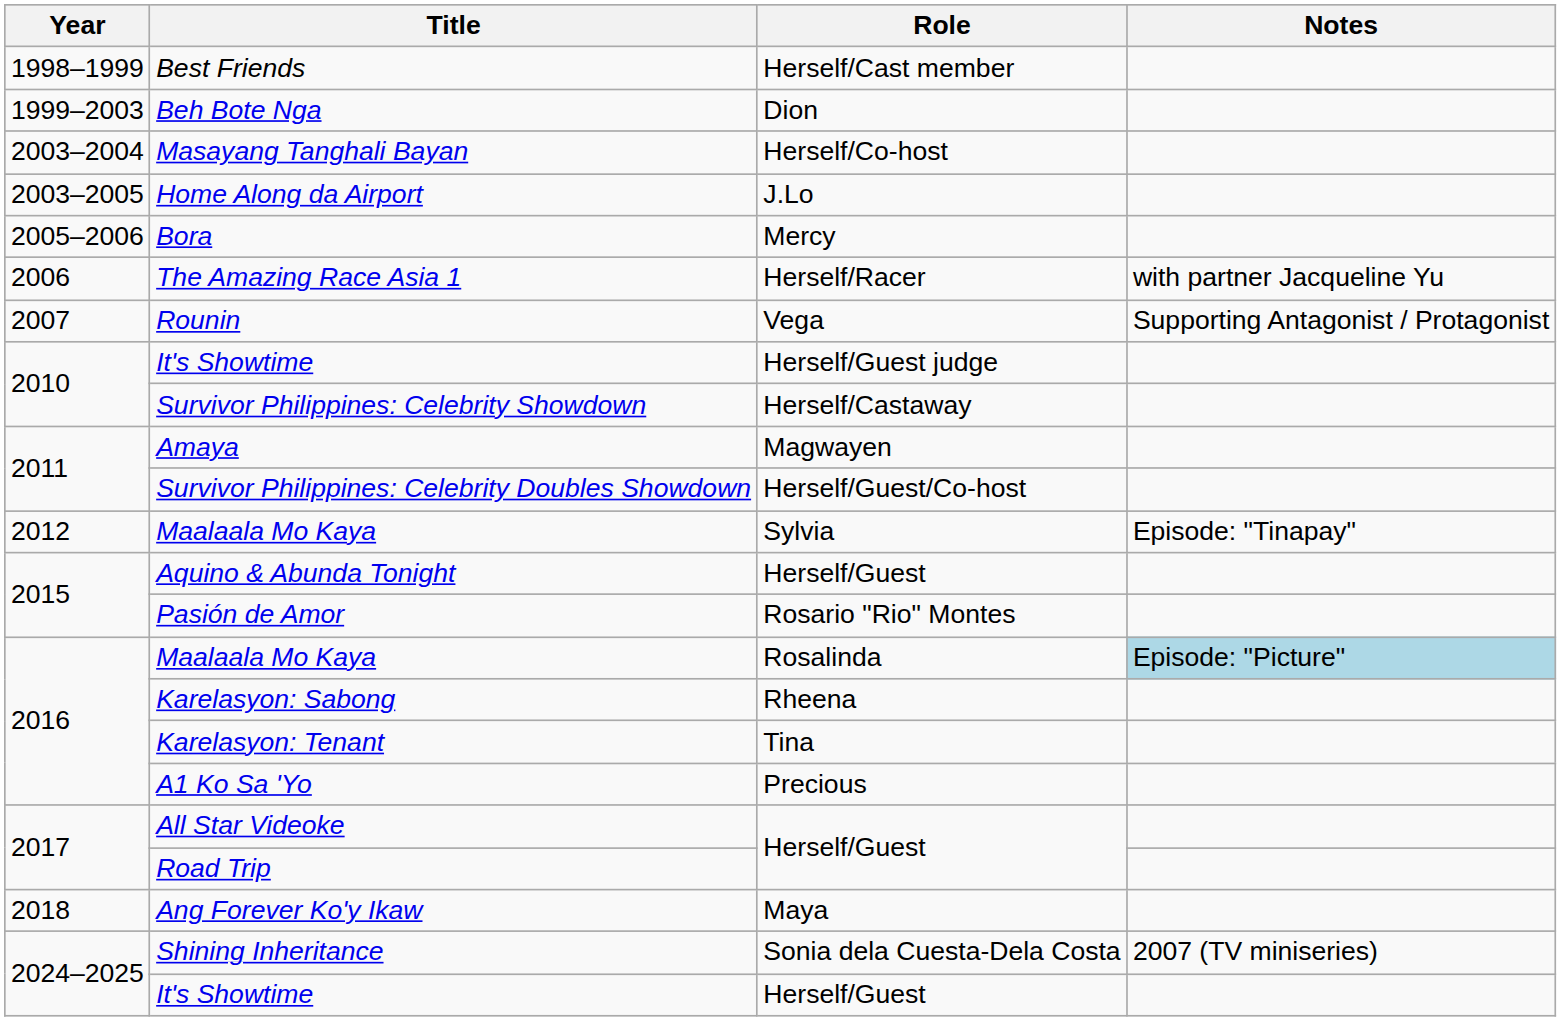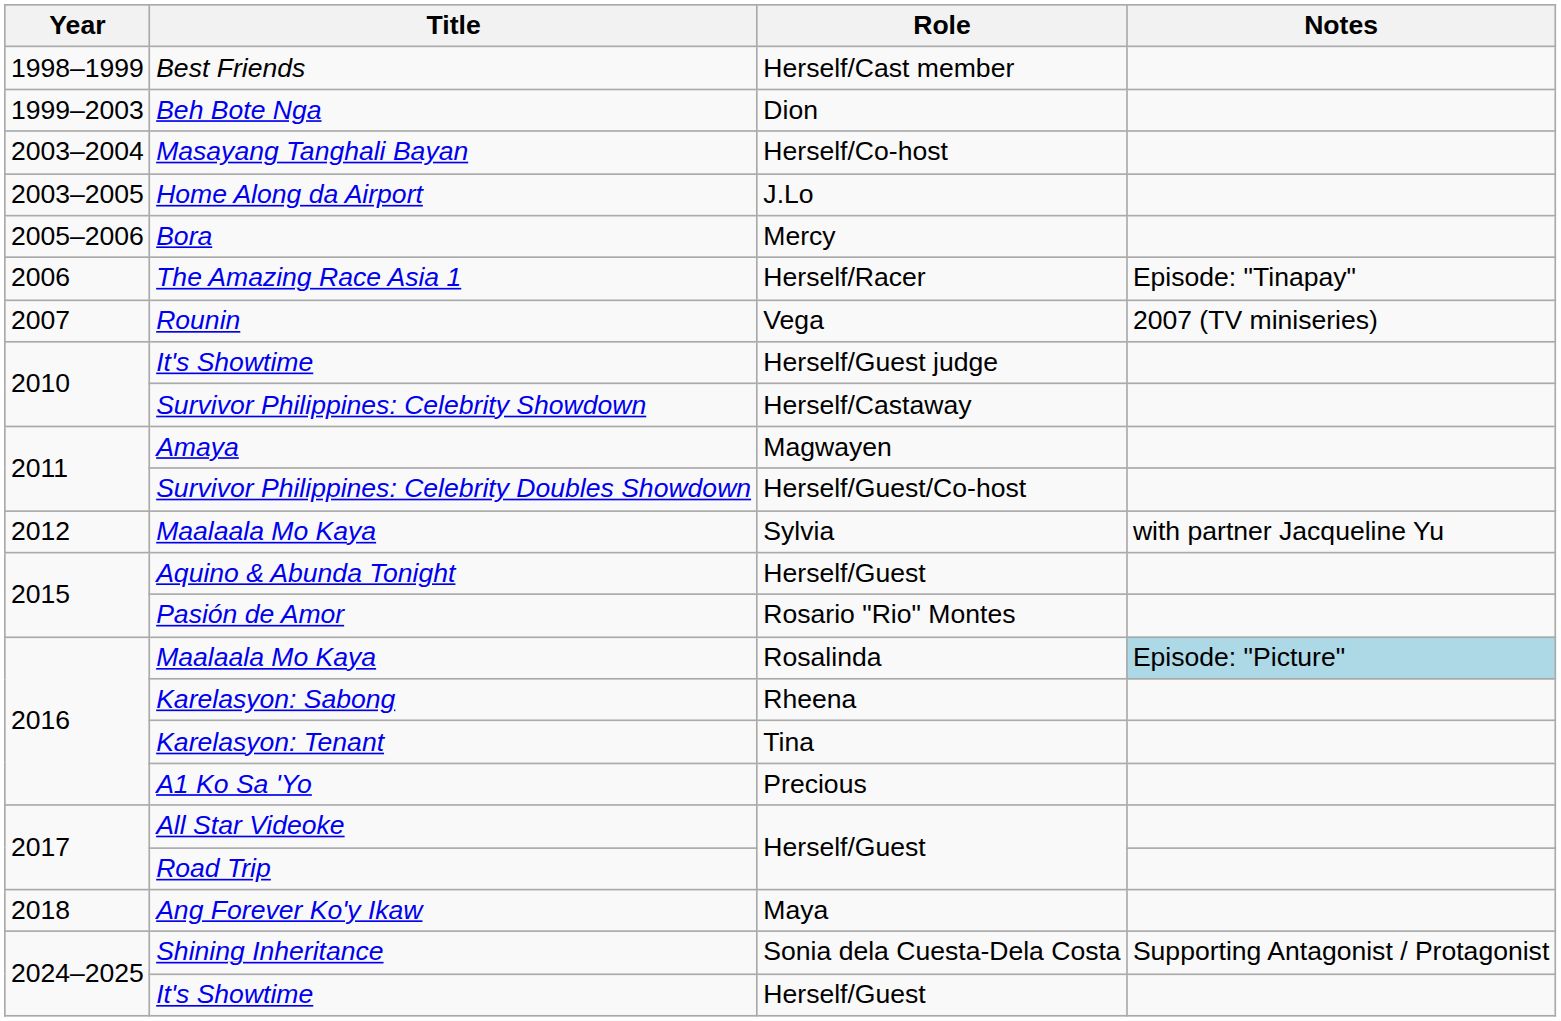The Amazing Race Asia 1 | Notes: with partner Jacqueline Yu -> Episode: "Tinapay"
Rounin | Notes: Supporting Antagonist / Protagonist -> 2007 (TV miniseries)
Maalaala Mo Kaya / Sylvia | Notes: Episode: "Tinapay" -> with partner Jacqueline Yu
Shining Inheritance | Notes: 2007 (TV miniseries) -> Supporting Antagonist / Protagonist
